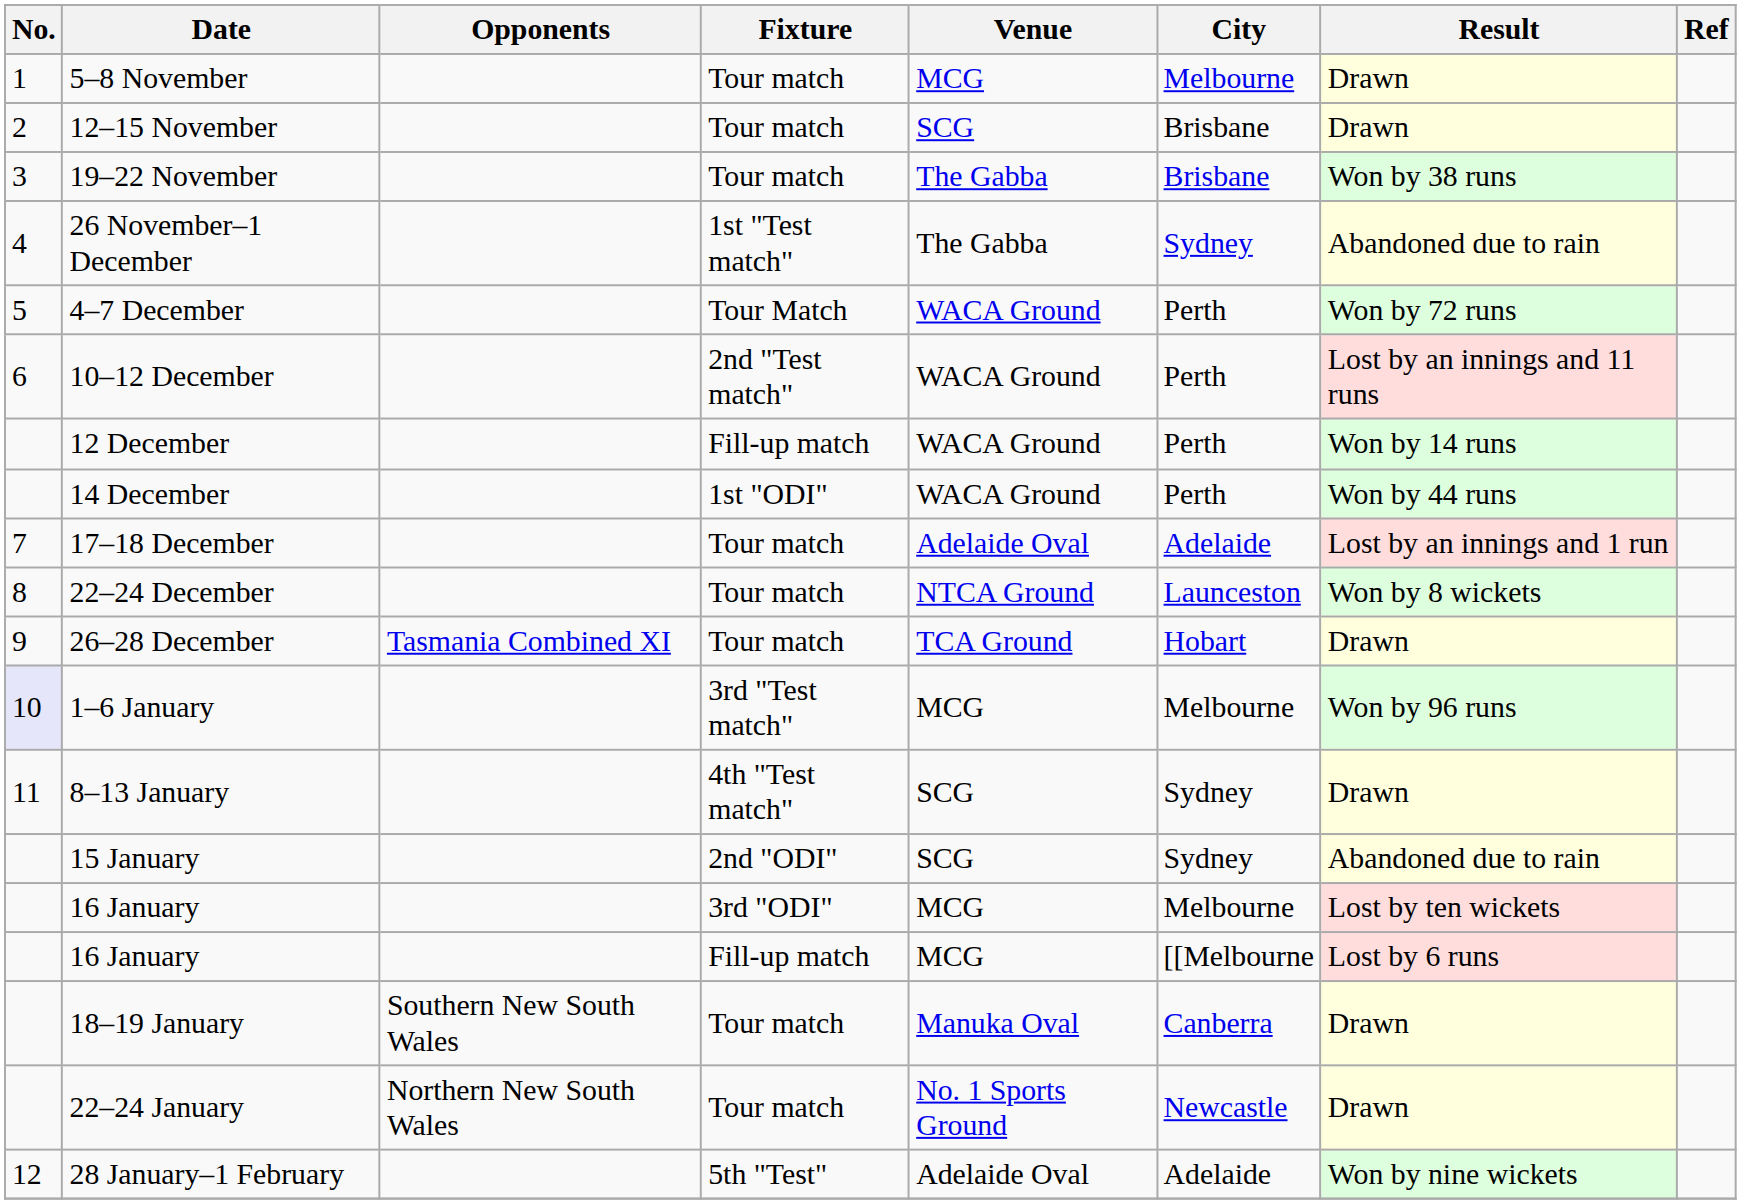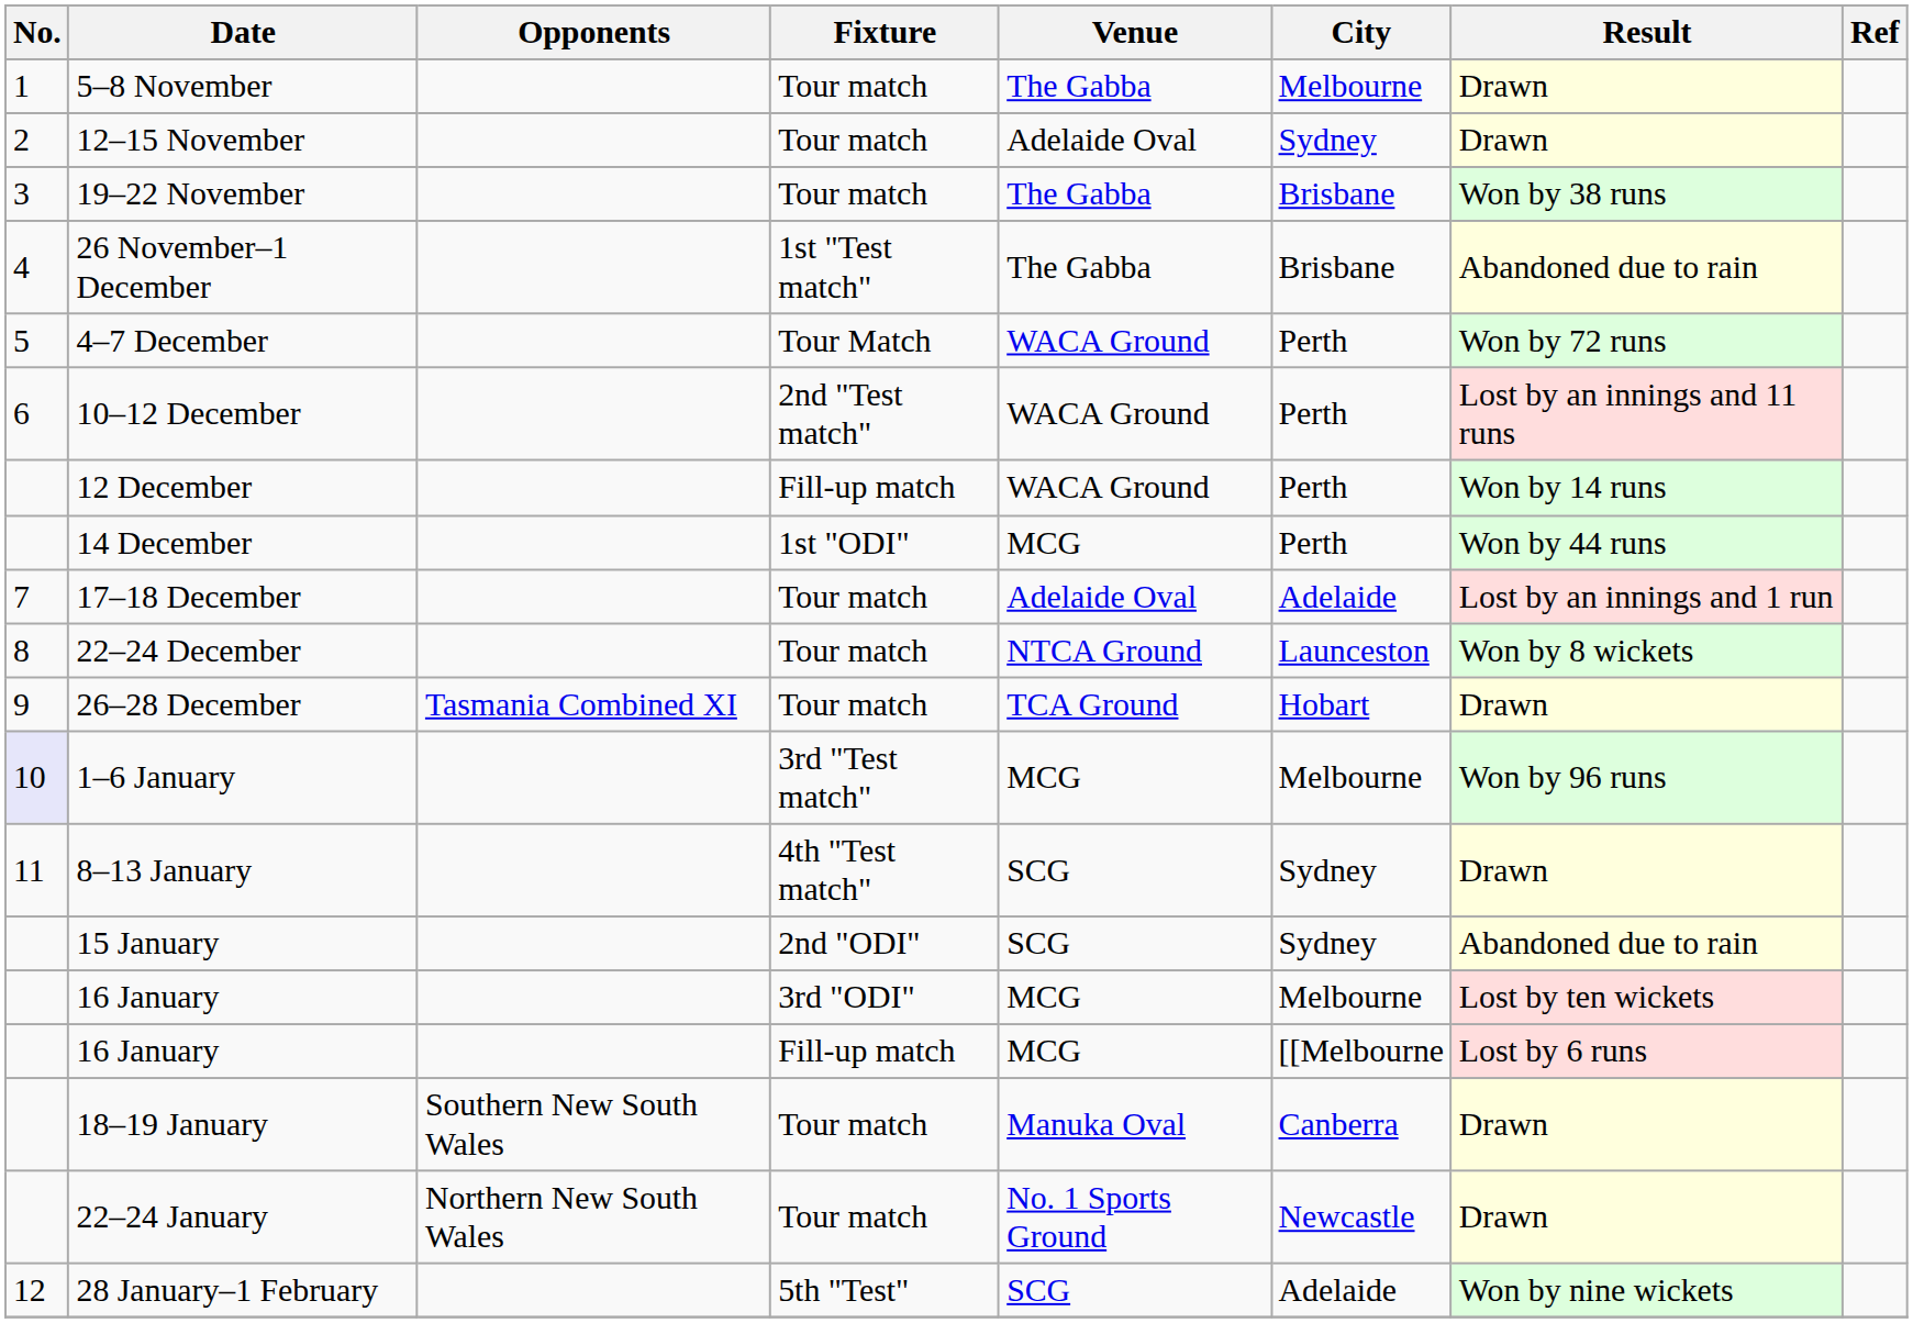5–8 November | Venue: MCG -> The Gabba
12–15 November | Venue: SCG -> Adelaide Oval
12–15 November | City: Brisbane -> Sydney
26 November–1 December | City: Sydney -> Brisbane
14 December | Venue: WACA Ground -> MCG
28 January–1 February | Venue: Adelaide Oval -> SCG
